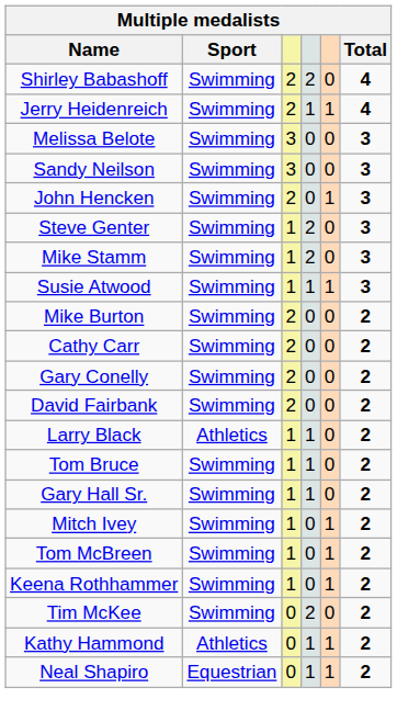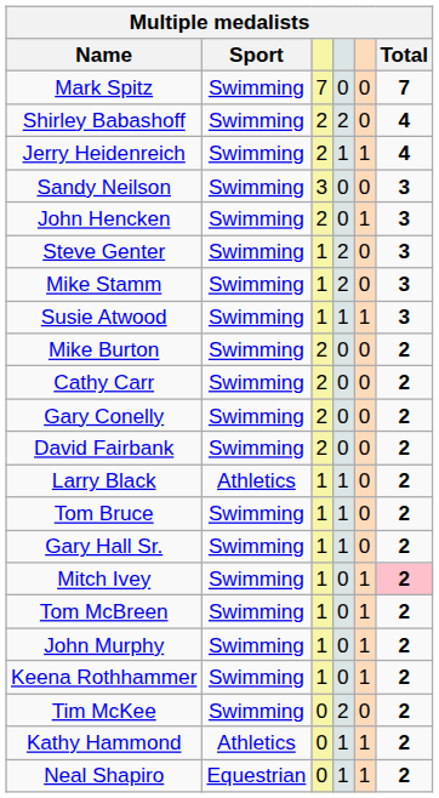+ row: Mark Spitz | Swimming | 7 | 0 | 0 | 7
- row: Melissa Belote | Swimming | 3 | 0 | 0 | 3
Mitch Ivey | Total: no background -> pink background
+ row: John Murphy | Swimming | 1 | 0 | 1 | 2
